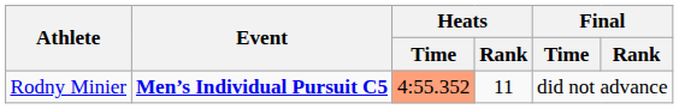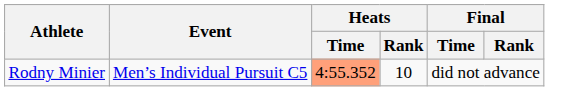Rodny Minier | Event: bold -> normal
Rodny Minier | Heats / Rank: 11 -> 10
